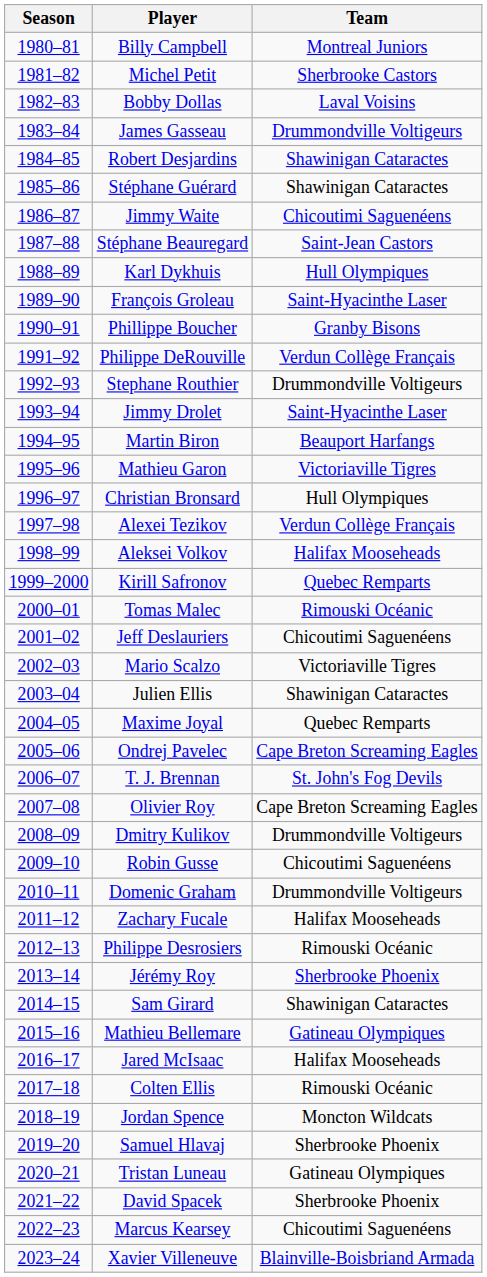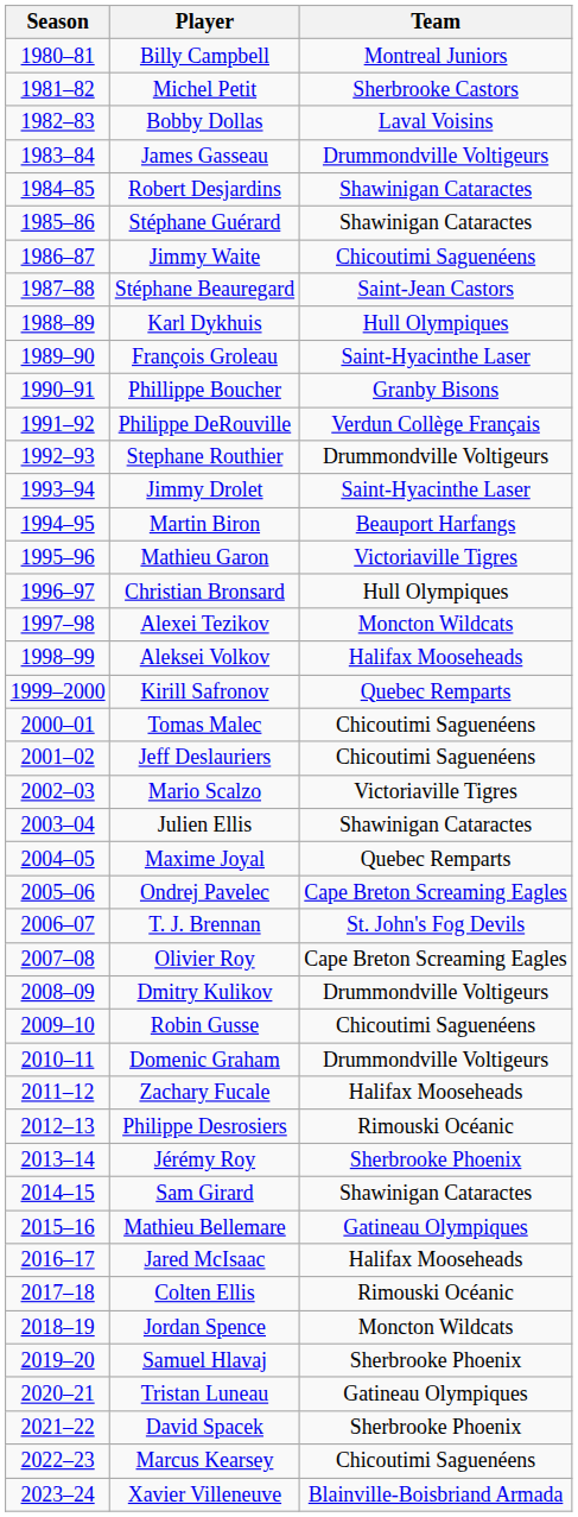Alexei Tezikov | Team: Verdun Collège Français -> Moncton Wildcats
Tomas Malec | Team: Rimouski Océanic -> Chicoutimi Saguenéens
